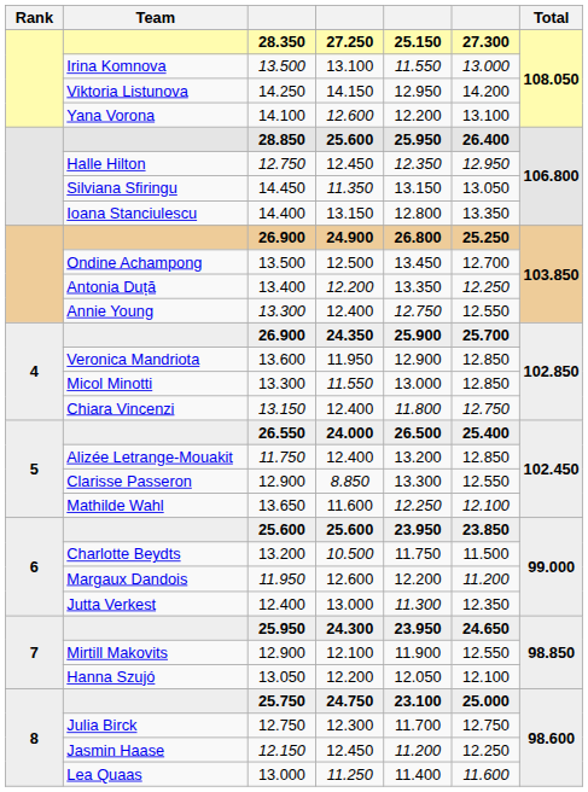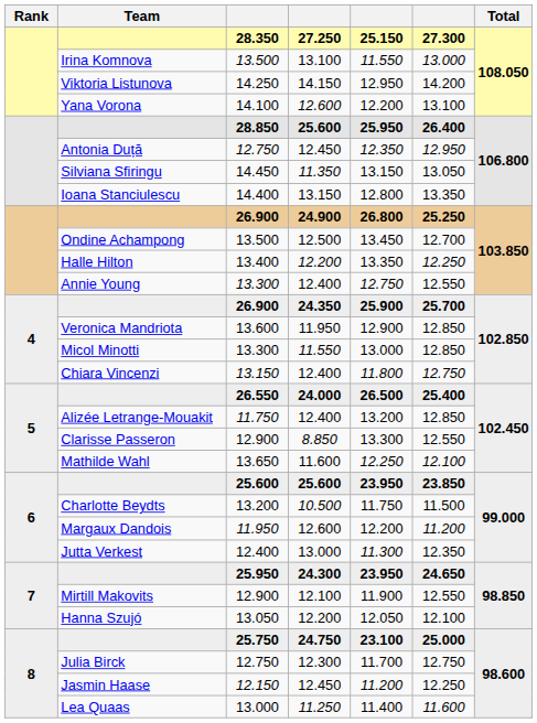12.750 / 12.450 | Team: Halle Hilton -> Antonia Duță
13.400 | Team: Antonia Duță -> Halle Hilton
